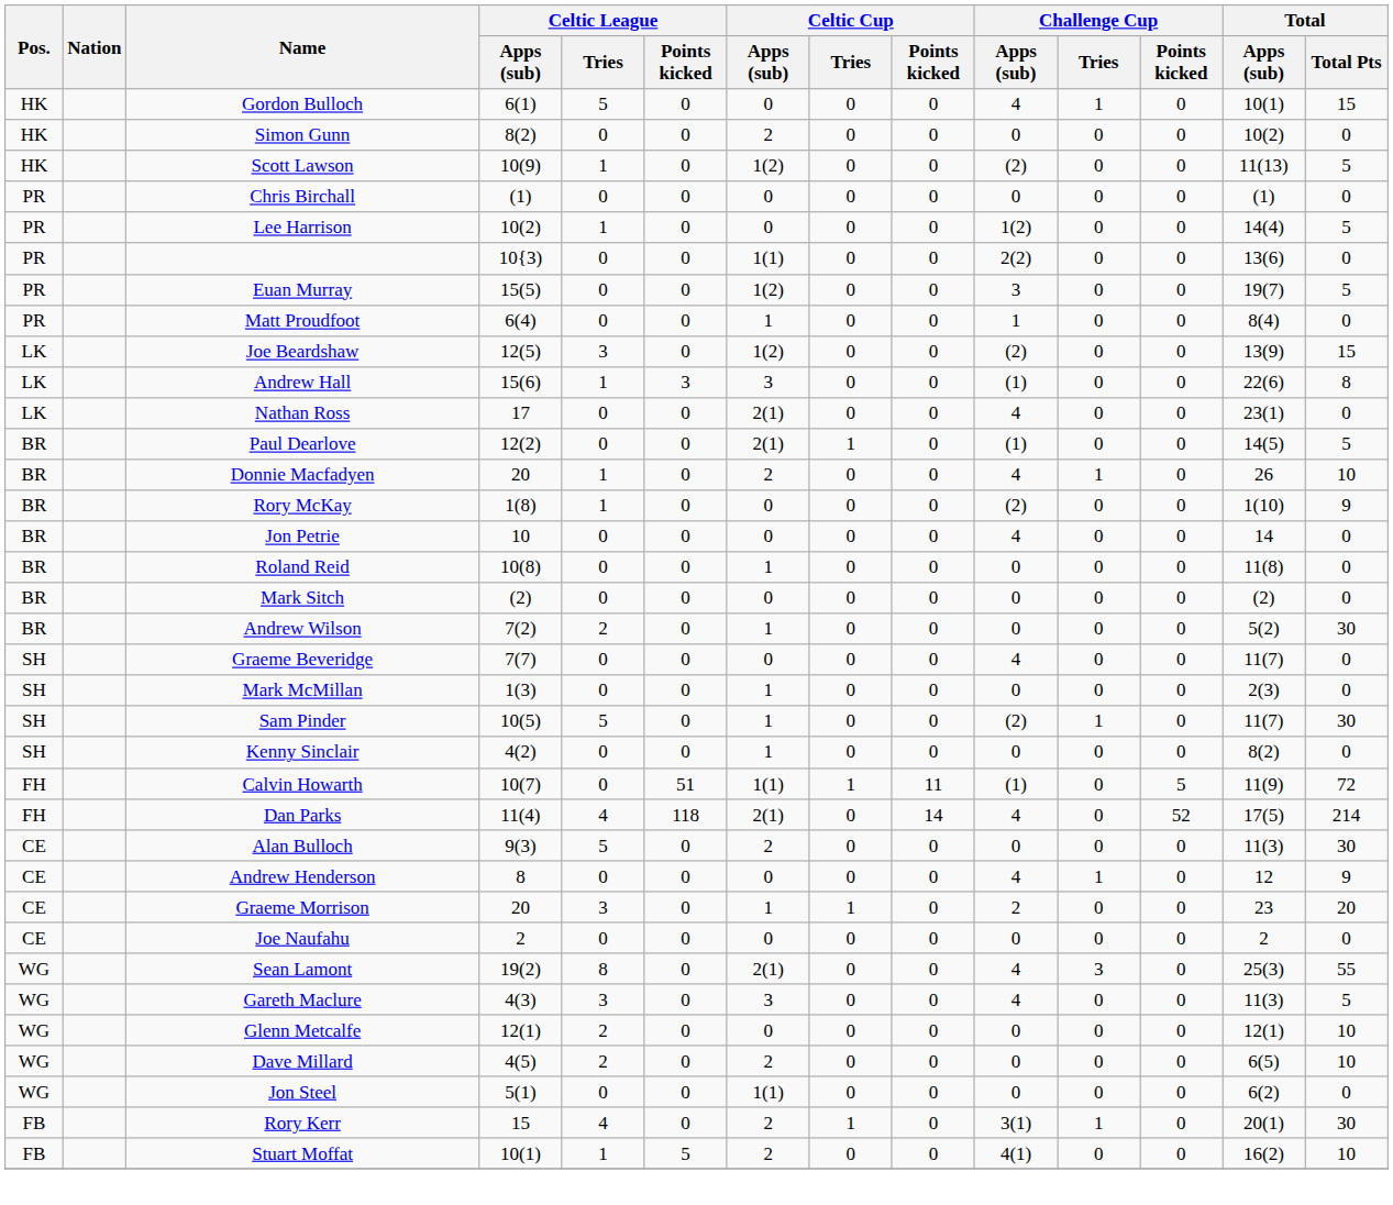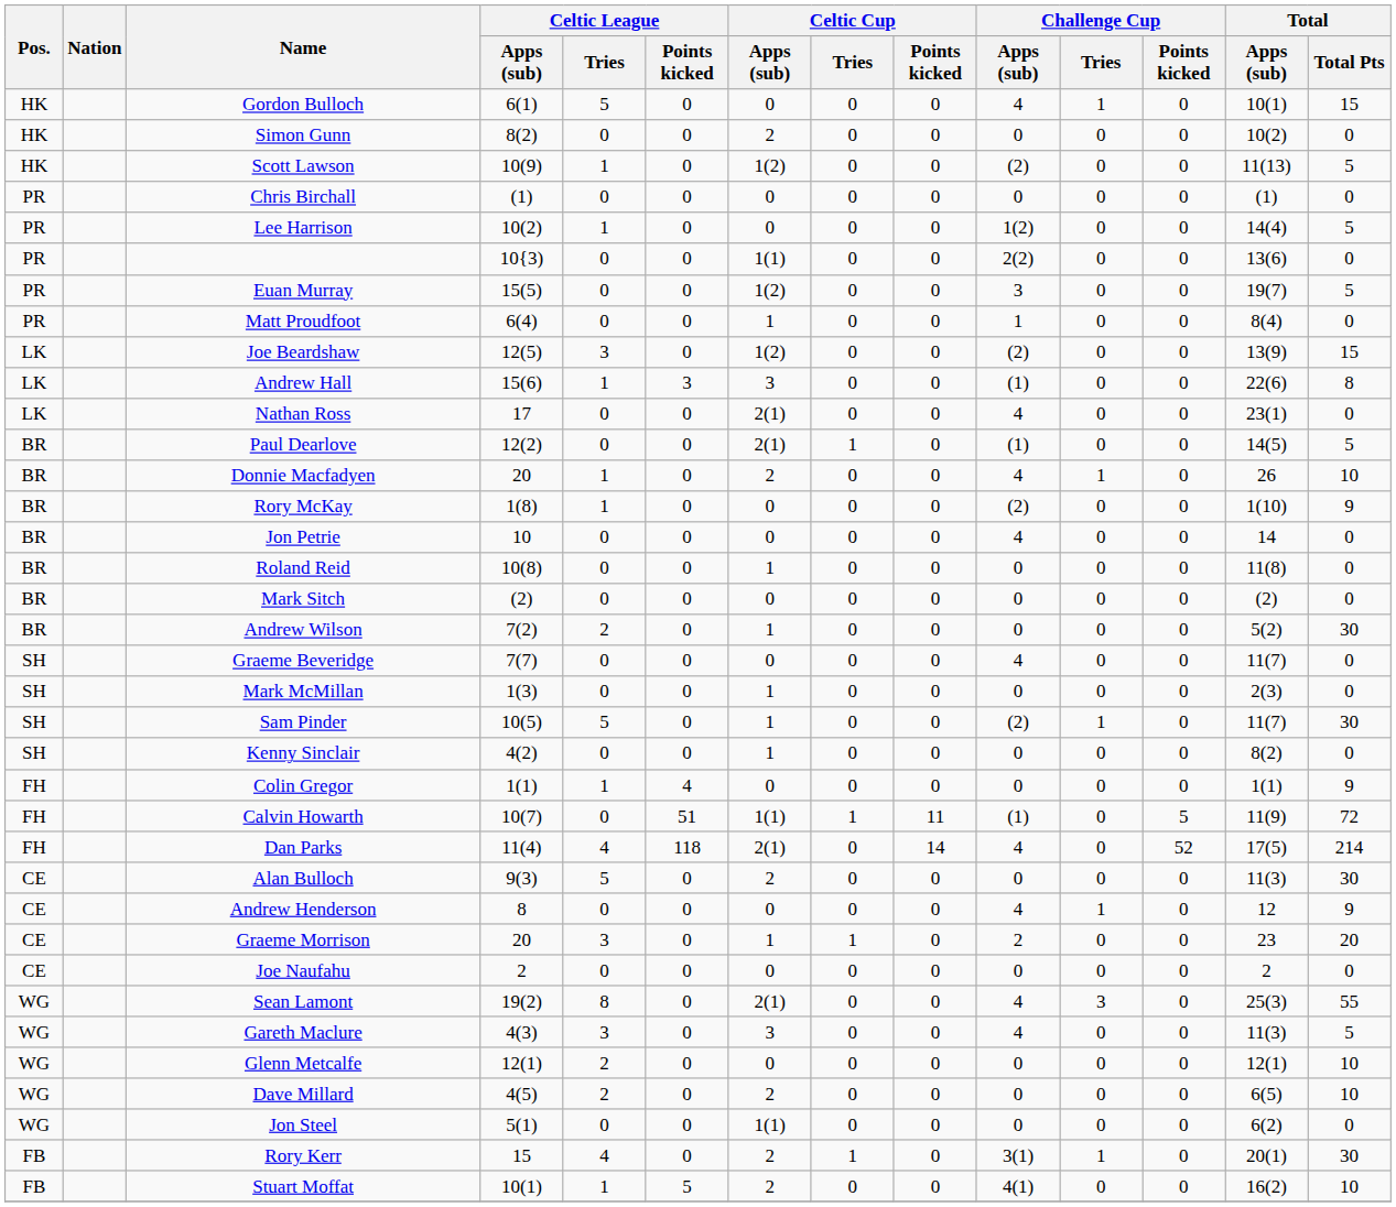+ row: FH | Colin Gregor | 1(1) | 1 | 4 | 0 | 0 | 0 | 0 | 0 | 0 | 1(1) | 9
